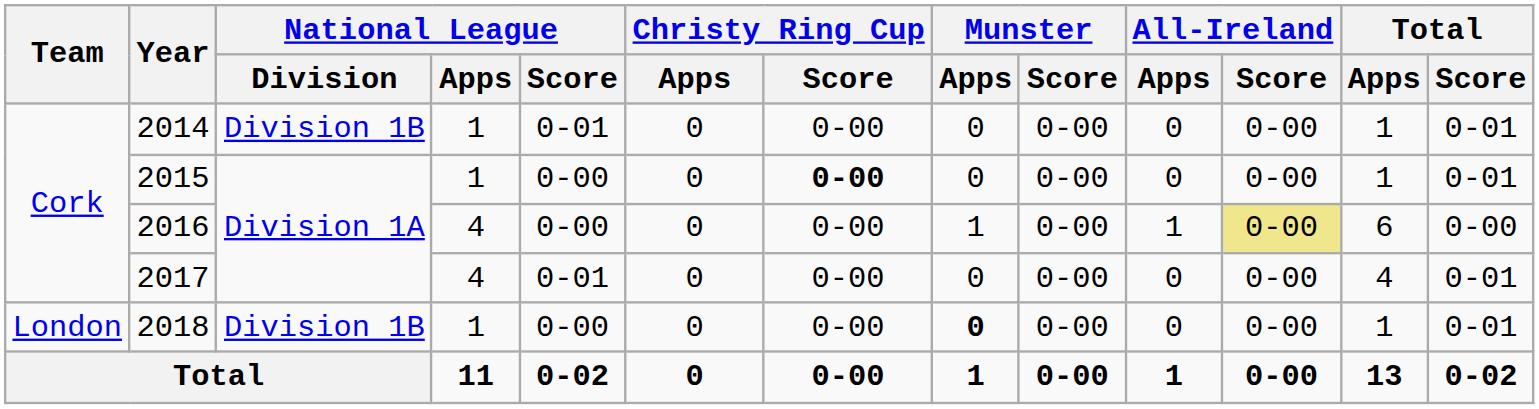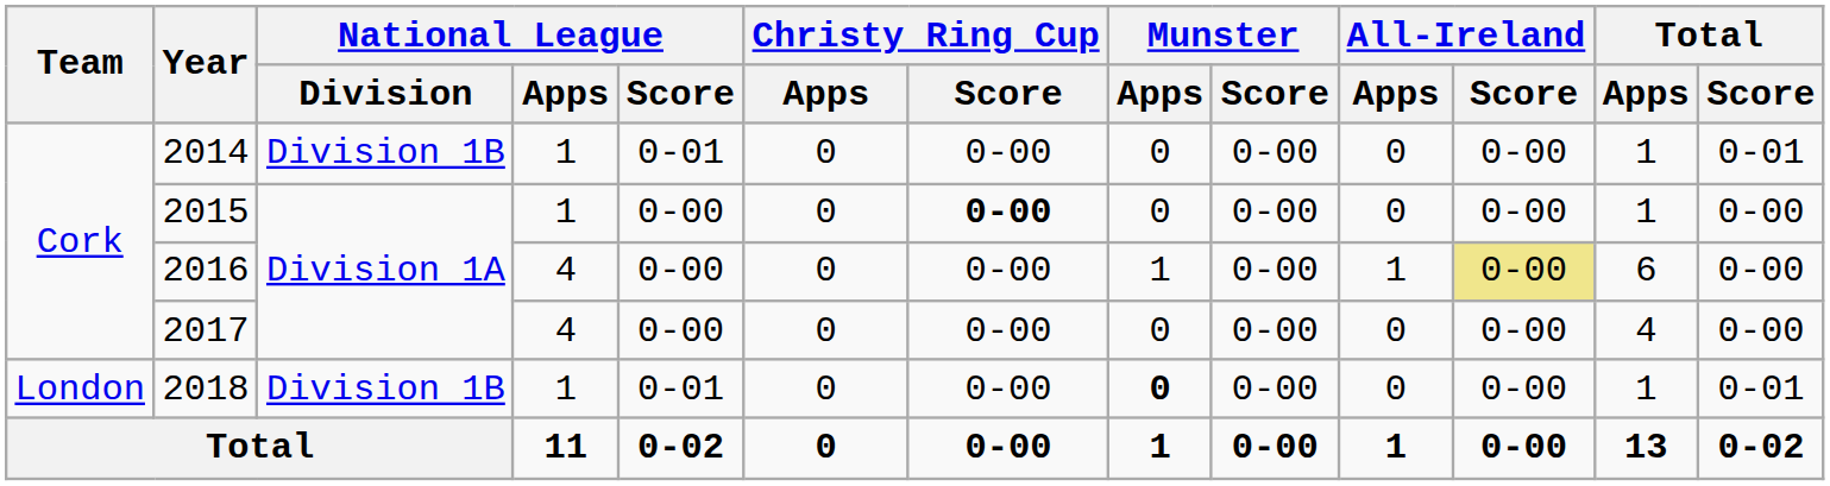2015 | Total / Score: 0-01 -> 0-00
2017 | National League / Score: 0-01 -> 0-00
2017 | Total / Score: 0-01 -> 0-00
2018 | National League / Score: 0-00 -> 0-01
